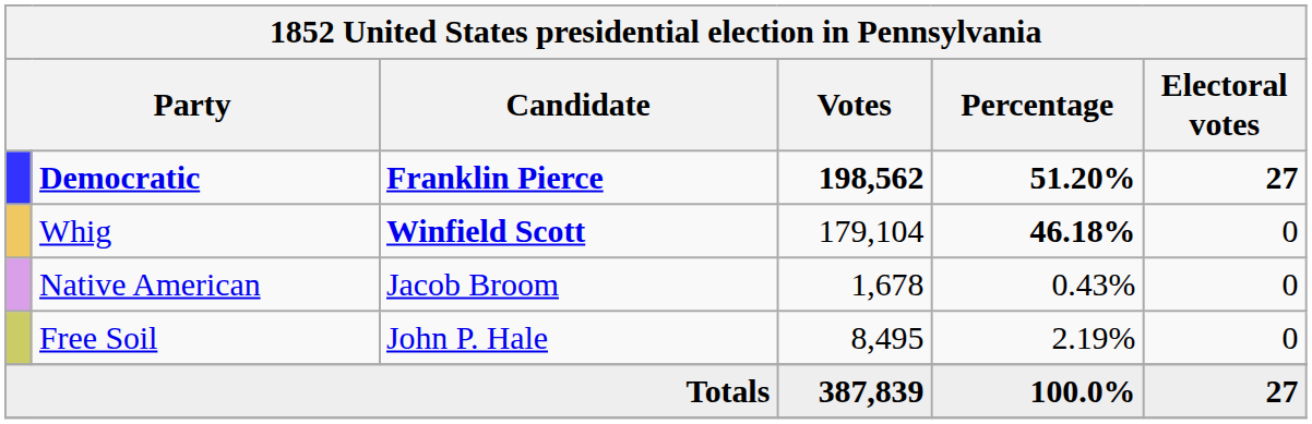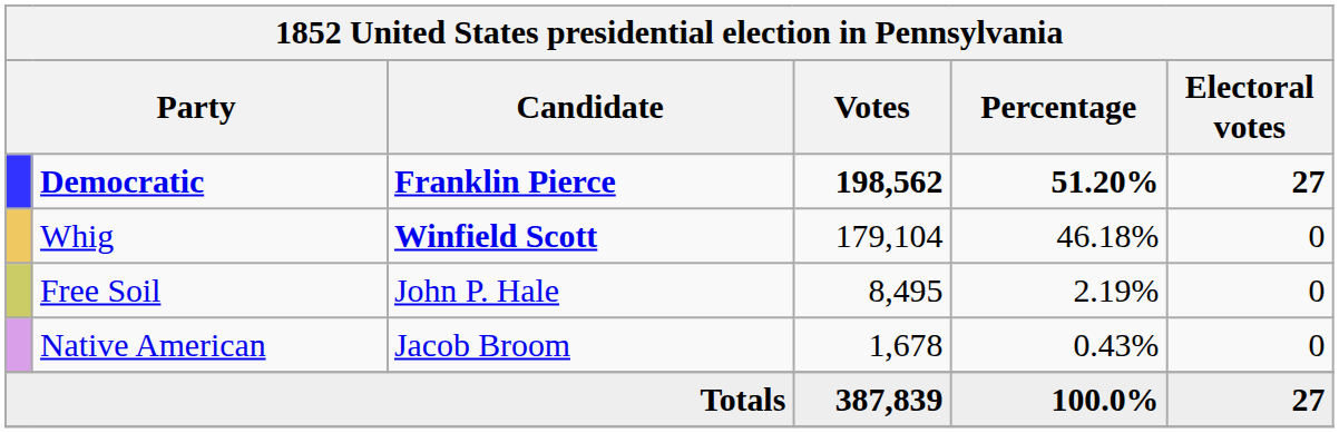Whig | Percentage: bold -> normal
rows swapped: Free Soil <-> Native American
